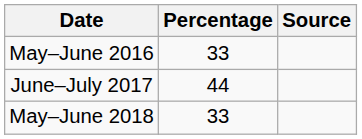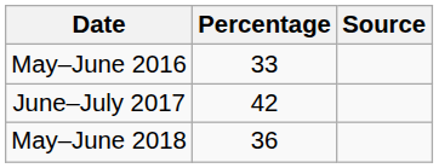June–July 2017 | Percentage: 44 -> 42
May–June 2018 | Percentage: 33 -> 36
